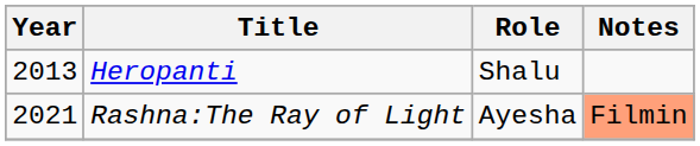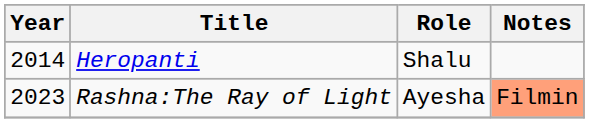Heropanti | Year: 2013 -> 2014
Rashna:The Ray of Light | Year: 2021 -> 2023
